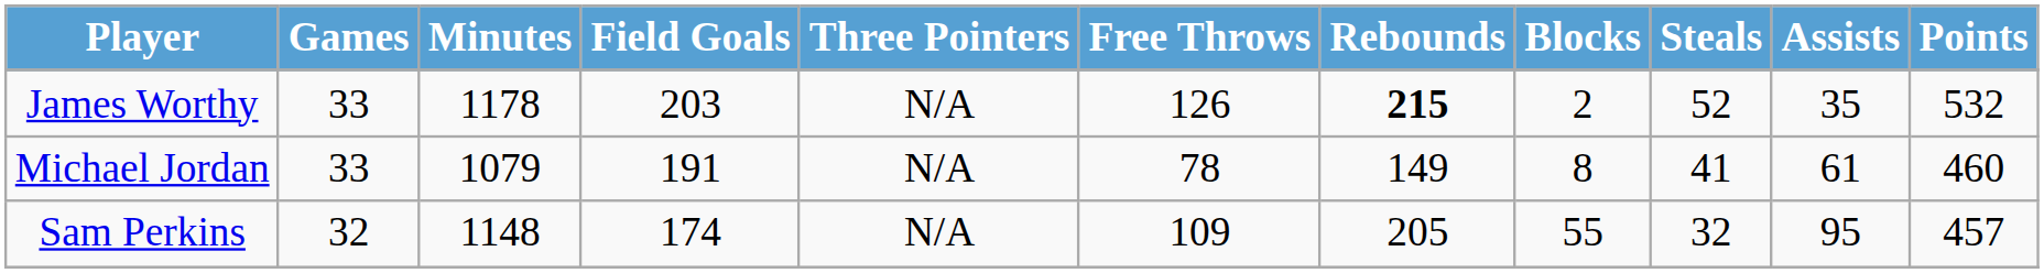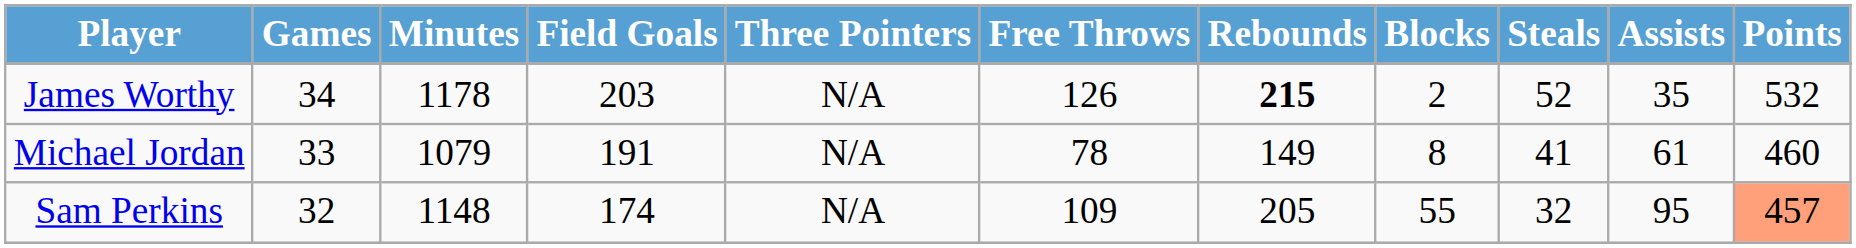James Worthy | Games: 33 -> 34
Sam Perkins | Points: no background -> lightsalmon background
